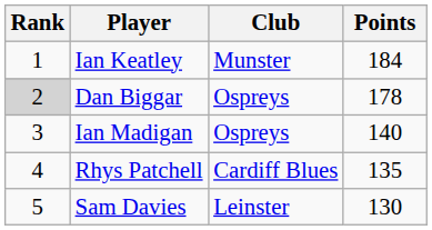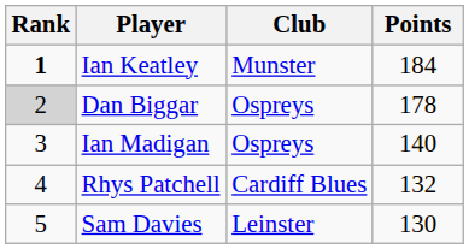Ian Keatley | Rank: normal -> bold
Rhys Patchell | Points: 135 -> 132
